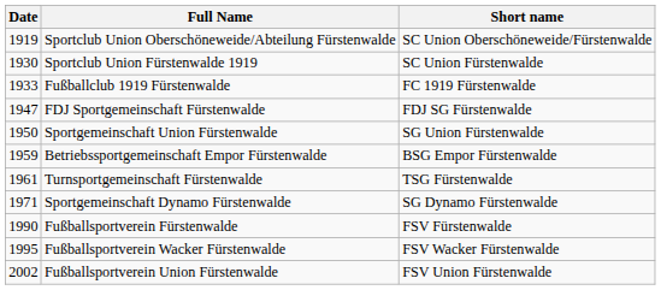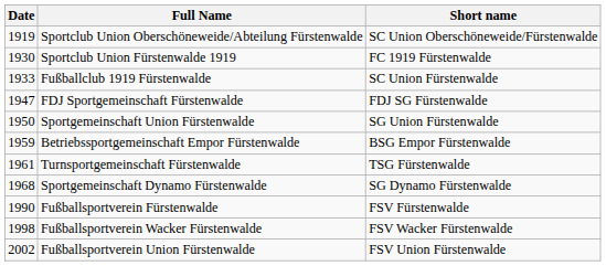Sportclub Union Fürstenwalde 1919 | Short name: SC Union Fürstenwalde -> FC 1919 Fürstenwalde
Fußballclub 1919 Fürstenwalde | Short name: FC 1919 Fürstenwalde -> SC Union Fürstenwalde
Sportgemeinschaft Dynamo Fürstenwalde | Date: 1971 -> 1968
Fußballsportverein Wacker Fürstenwalde | Date: 1995 -> 1998
